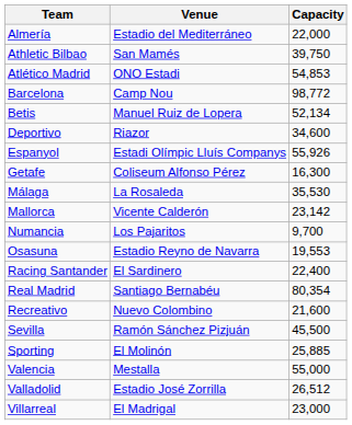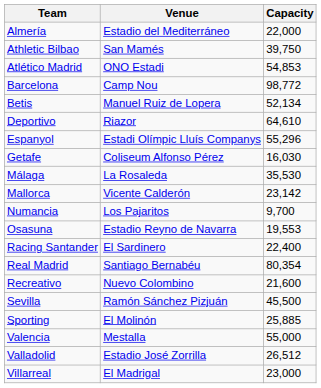Deportivo | Capacity: 34,600 -> 64,610
Espanyol | Capacity: 55,926 -> 55,296
Getafe | Capacity: 16,300 -> 16,030
